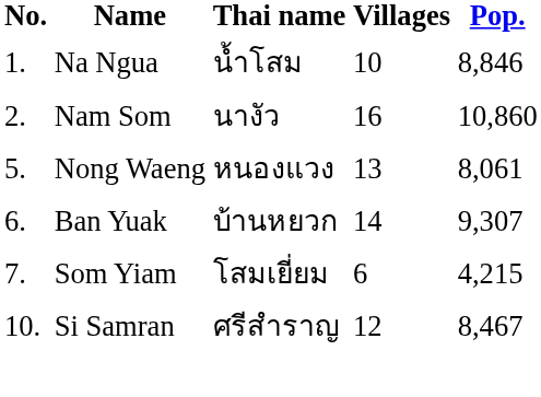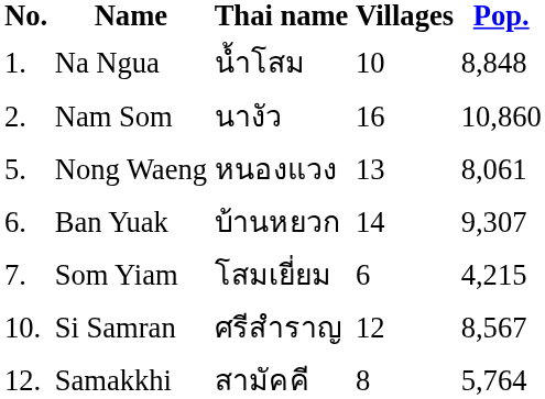Na Ngua | Pop.: 8,846 -> 8,848
Si Samran | Pop.: 8,467 -> 8,567
+ row: 12. | Samakkhi | สามัคคี | 8 | 5,764
